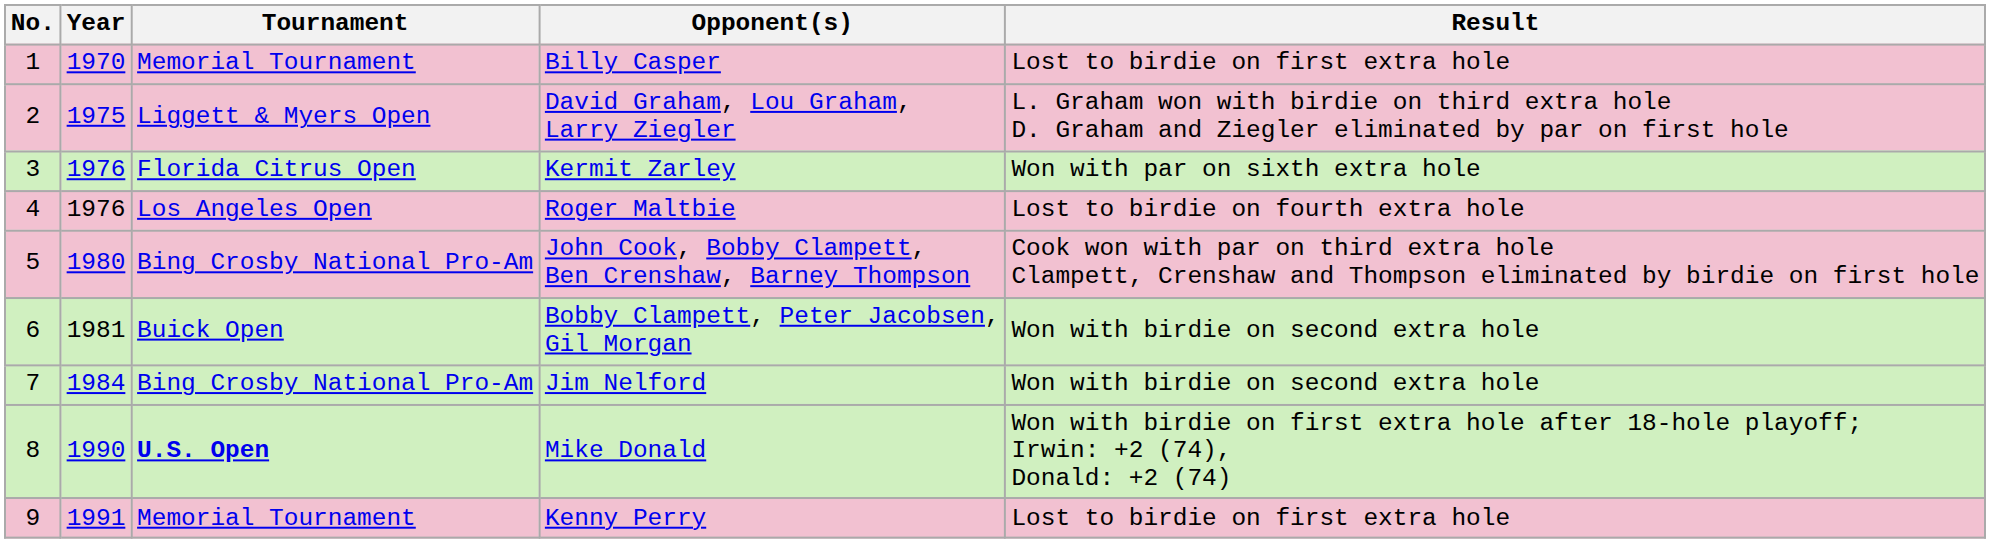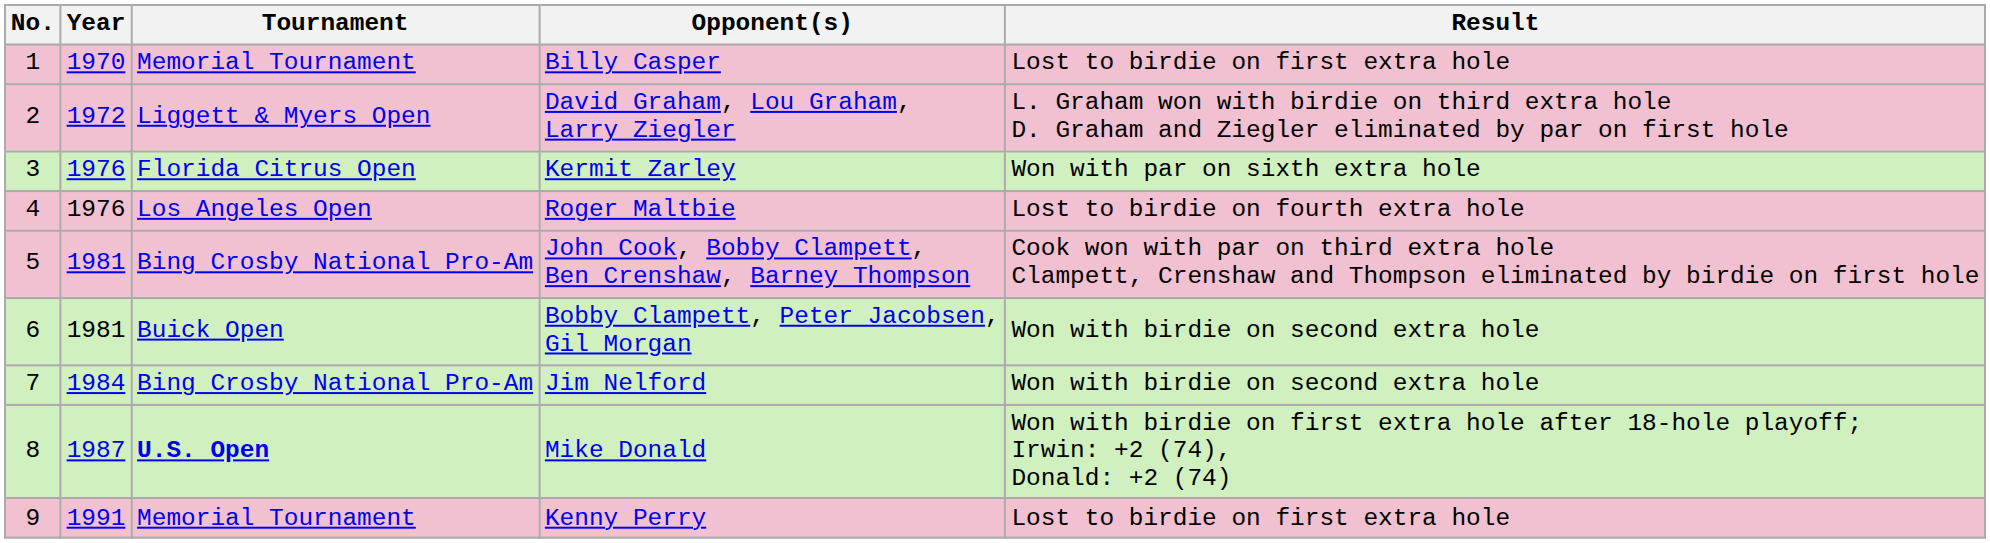David Graham, Lou Graham, Larry Ziegler | Year: 1975 -> 1972
John Cook, Bobby Clampett, Ben Crenshaw, Barney Thompson | Year: 1980 -> 1981
Mike Donald | Year: 1990 -> 1987
